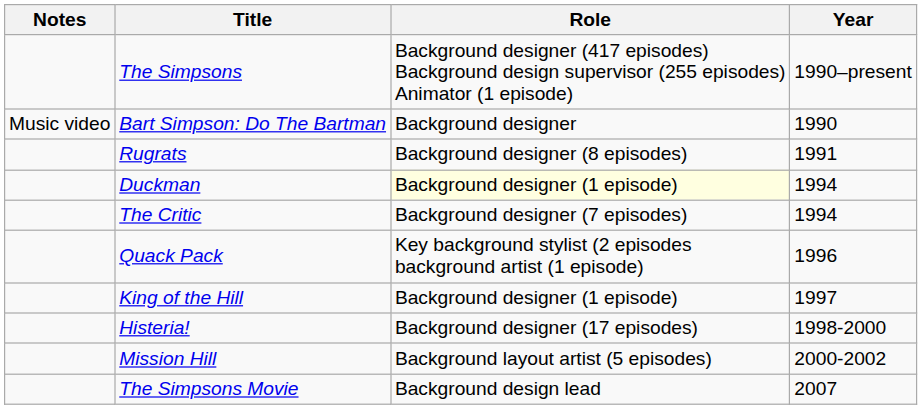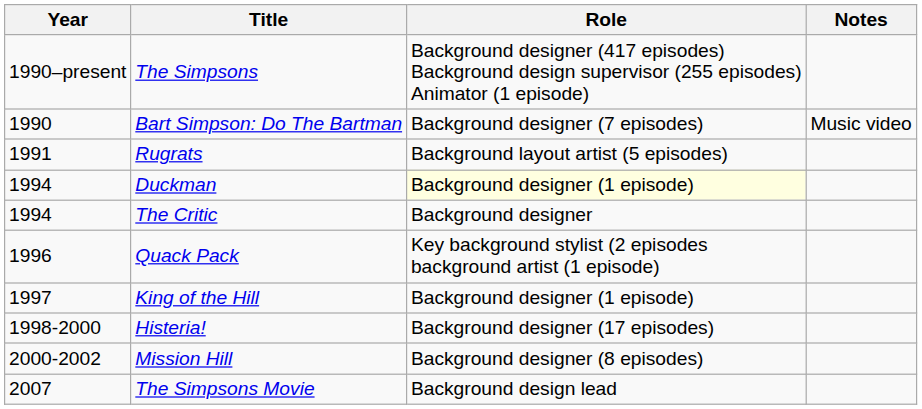columns swapped: Year <-> Notes
Bart Simpson: Do The Bartman | Role: Background designer -> Background designer (7 episodes)
Rugrats | Role: Background designer (8 episodes) -> Background layout artist (5 episodes)
The Critic | Role: Background designer (7 episodes) -> Background designer
Mission Hill | Role: Background layout artist (5 episodes) -> Background designer (8 episodes)
